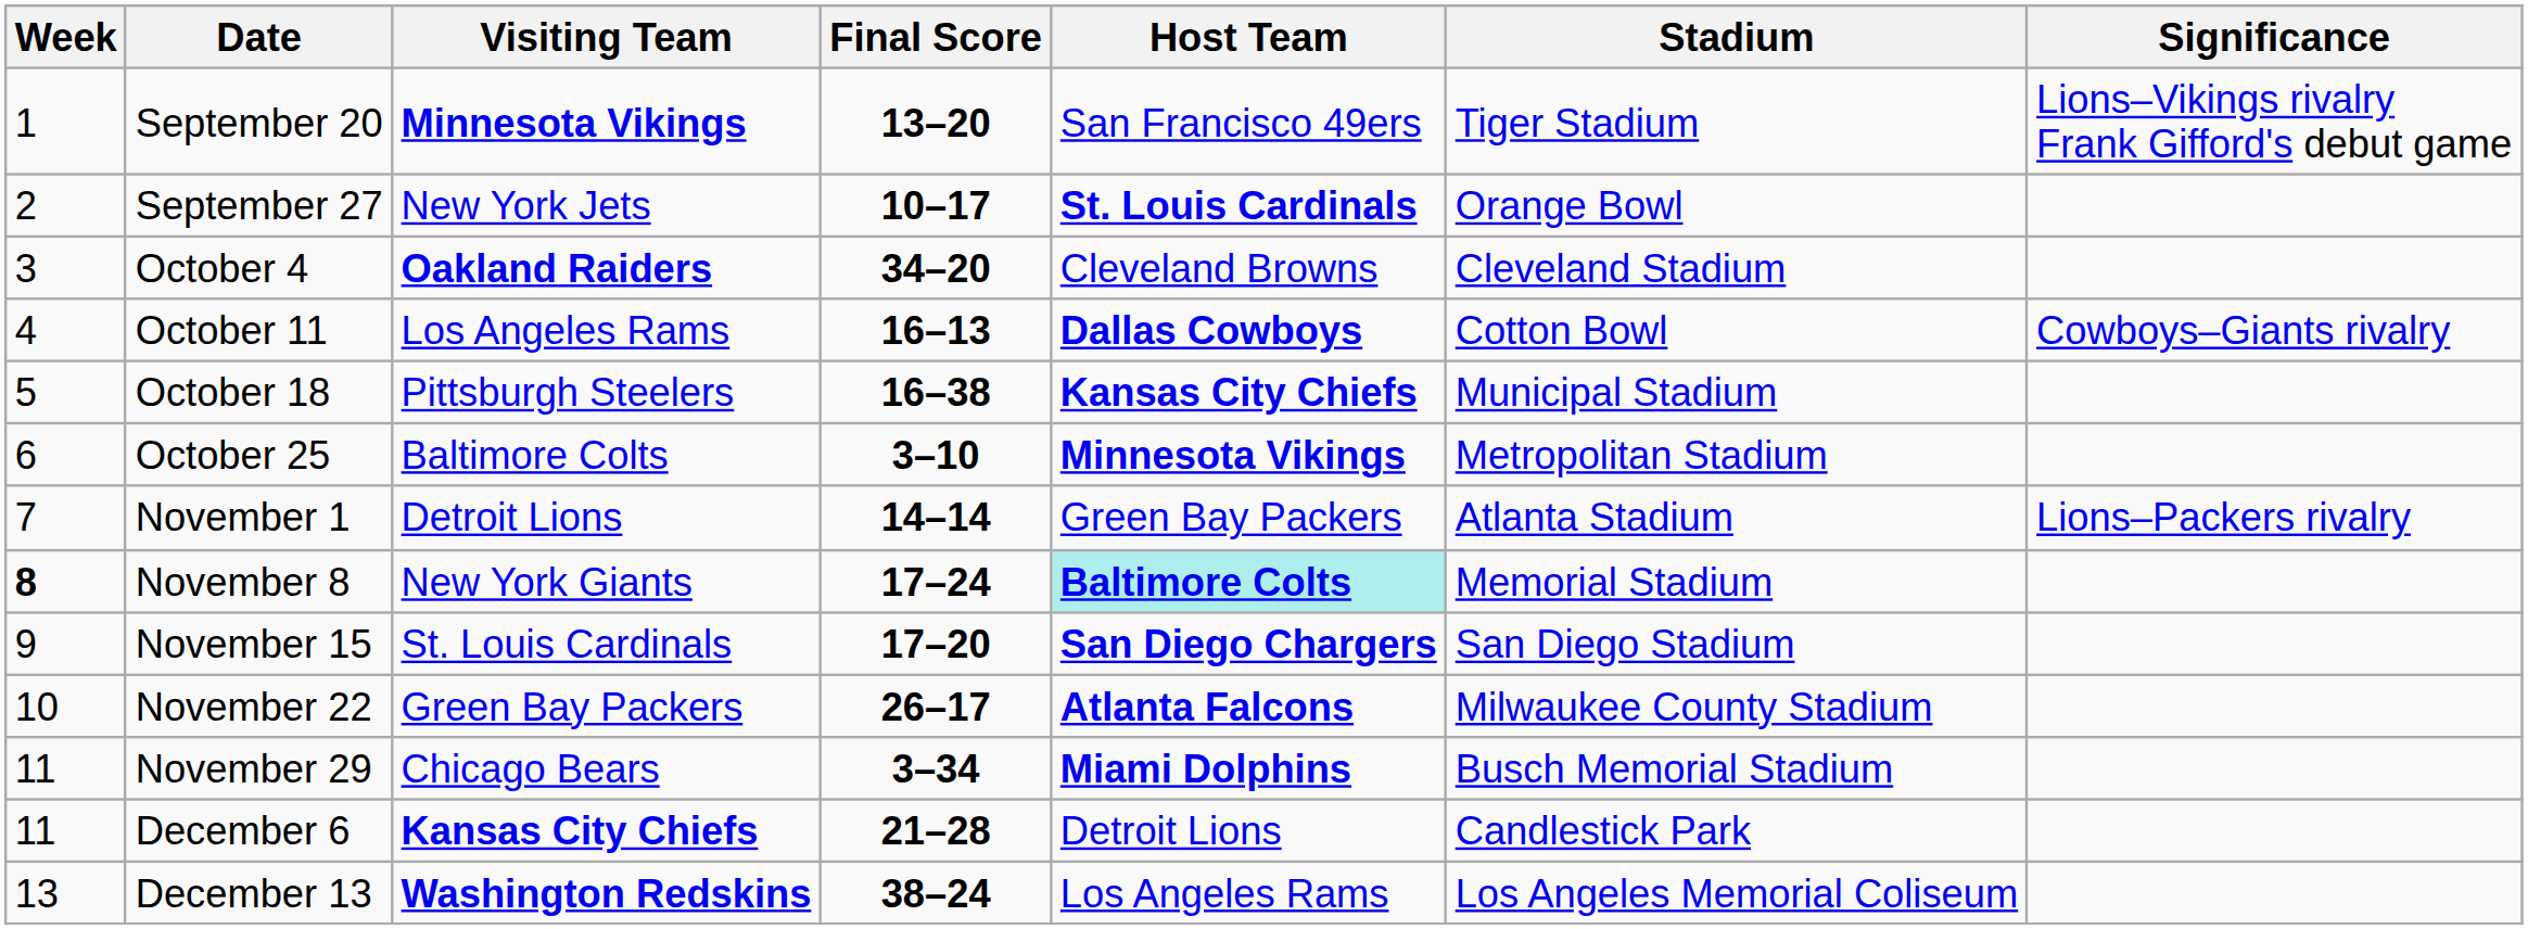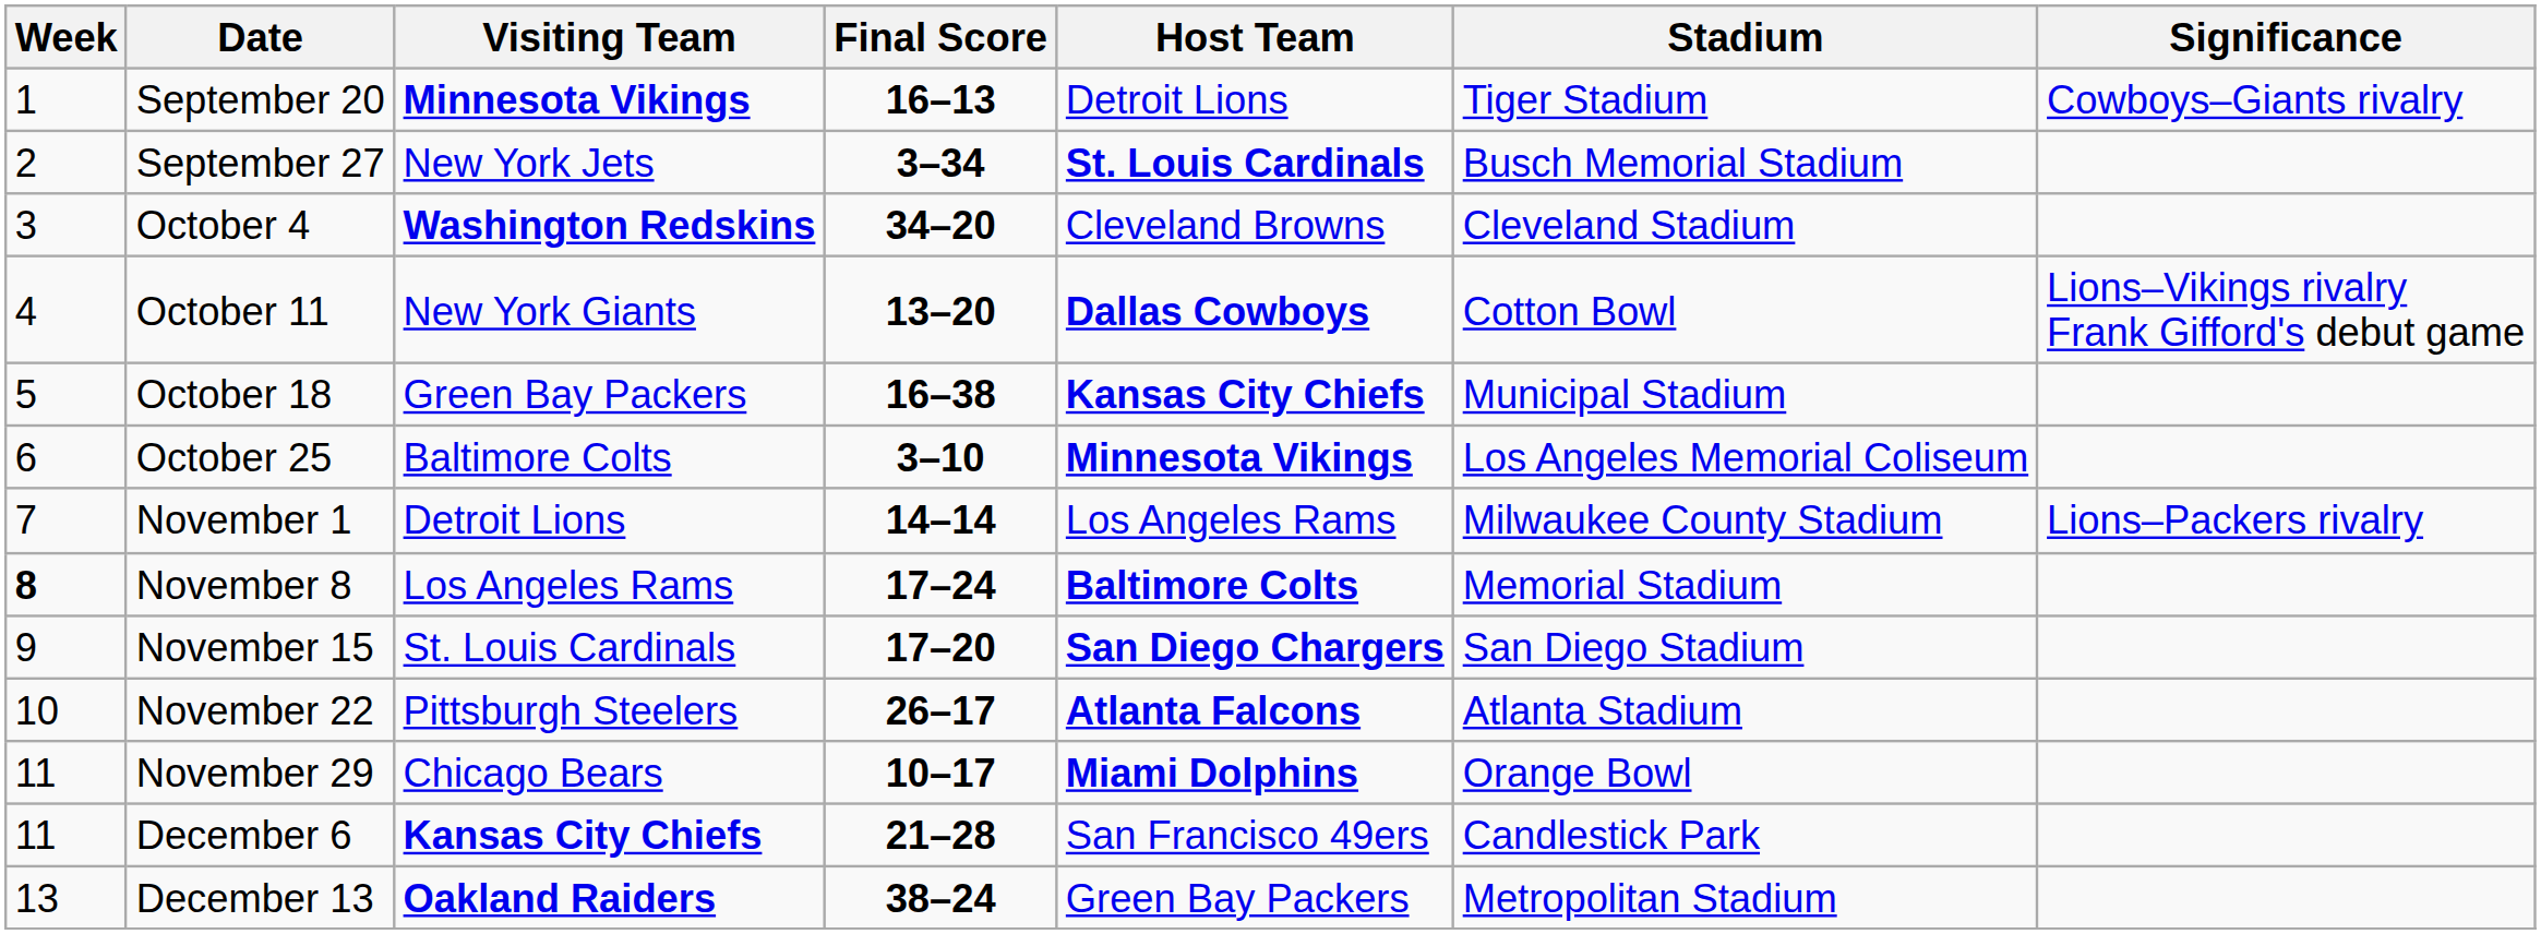September 20 | Final Score: 13–20 -> 16–13
September 20 | Host Team: San Francisco 49ers -> Detroit Lions
September 20 | Significance: Lions–Vikings rivalry Frank Gifford's debut game -> Cowboys–Giants rivalry
September 27 | Final Score: 10–17 -> 3–34
September 27 | Stadium: Orange Bowl -> Busch Memorial Stadium
October 4 | Visiting Team: Oakland Raiders -> Washington Redskins
October 11 | Visiting Team: Los Angeles Rams -> New York Giants
October 11 | Final Score: 16–13 -> 13–20
October 11 | Significance: Cowboys–Giants rivalry -> Lions–Vikings rivalry Frank Gifford's debut game
October 18 | Visiting Team: Pittsburgh Steelers -> Green Bay Packers
October 25 | Stadium: Metropolitan Stadium -> Los Angeles Memorial Coliseum
November 1 | Host Team: Green Bay Packers -> Los Angeles Rams
November 1 | Stadium: Atlanta Stadium -> Milwaukee County Stadium
November 8 | Visiting Team: New York Giants -> Los Angeles Rams
November 8 | Host Team: paleturquoise background -> no background
November 22 | Visiting Team: Green Bay Packers -> Pittsburgh Steelers
November 22 | Stadium: Milwaukee County Stadium -> Atlanta Stadium
November 29 | Final Score: 3–34 -> 10–17
November 29 | Stadium: Busch Memorial Stadium -> Orange Bowl
December 6 | Host Team: Detroit Lions -> San Francisco 49ers
December 13 | Visiting Team: Washington Redskins -> Oakland Raiders
December 13 | Host Team: Los Angeles Rams -> Green Bay Packers
December 13 | Stadium: Los Angeles Memorial Coliseum -> Metropolitan Stadium
